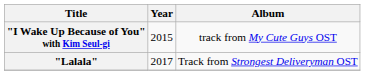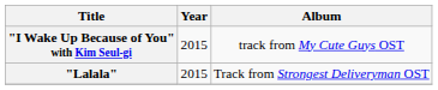"Lalala" | Year: 2017 -> 2015
